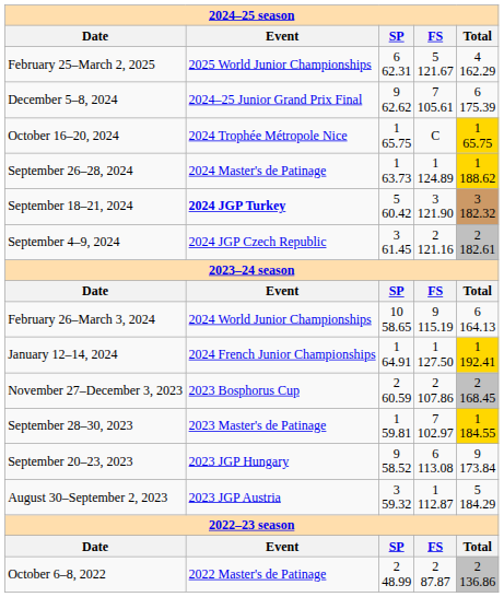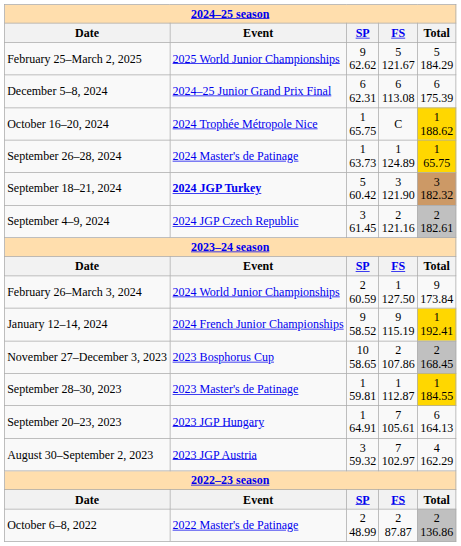February 25–March 2, 2025 | SP: 6 62.31 -> 9 62.62
February 25–March 2, 2025 | Total: 4 162.29 -> 5 184.29
December 5–8, 2024 | SP: 9 62.62 -> 6 62.31
December 5–8, 2024 | FS: 7 105.61 -> 6 113.08
October 16–20, 2024 | Total: 1 65.75 -> 1 188.62
September 26–28, 2024 | Total: 1 188.62 -> 1 65.75
February 26–March 3, 2024 | SP: 10 58.65 -> 2 60.59
February 26–March 3, 2024 | FS: 9 115.19 -> 1 127.50
February 26–March 3, 2024 | Total: 6 164.13 -> 9 173.84
January 12–14, 2024 | SP: 1 64.91 -> 9 58.52
January 12–14, 2024 | FS: 1 127.50 -> 9 115.19
November 27–December 3, 2023 | SP: 2 60.59 -> 10 58.65
September 28–30, 2023 | FS: 7 102.97 -> 1 112.87
September 20–23, 2023 | SP: 9 58.52 -> 1 64.91
September 20–23, 2023 | FS: 6 113.08 -> 7 105.61
September 20–23, 2023 | Total: 9 173.84 -> 6 164.13
August 30–September 2, 2023 | FS: 1 112.87 -> 7 102.97
August 30–September 2, 2023 | Total: 5 184.29 -> 4 162.29
